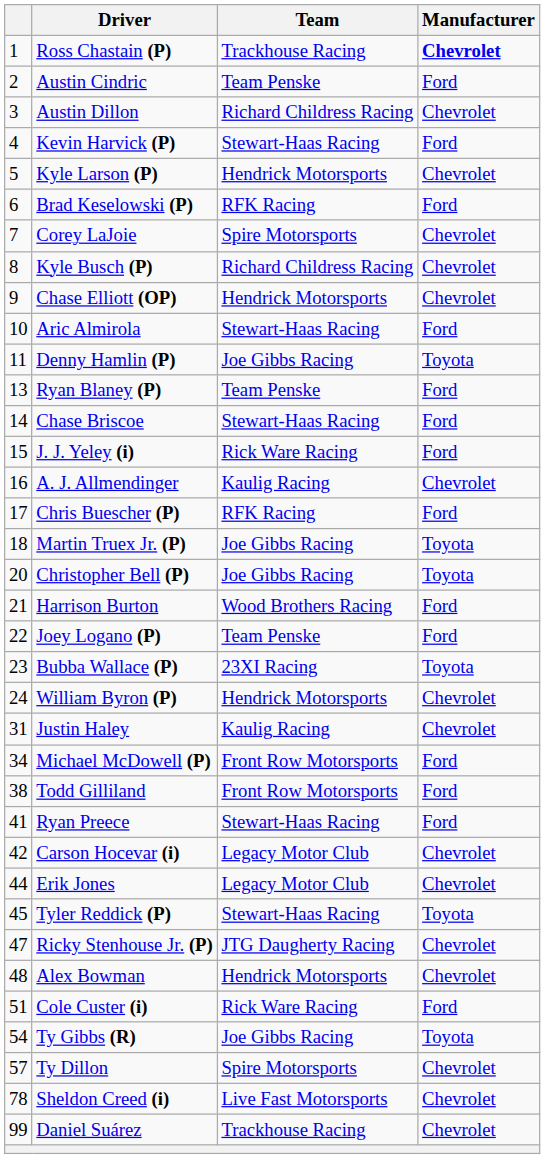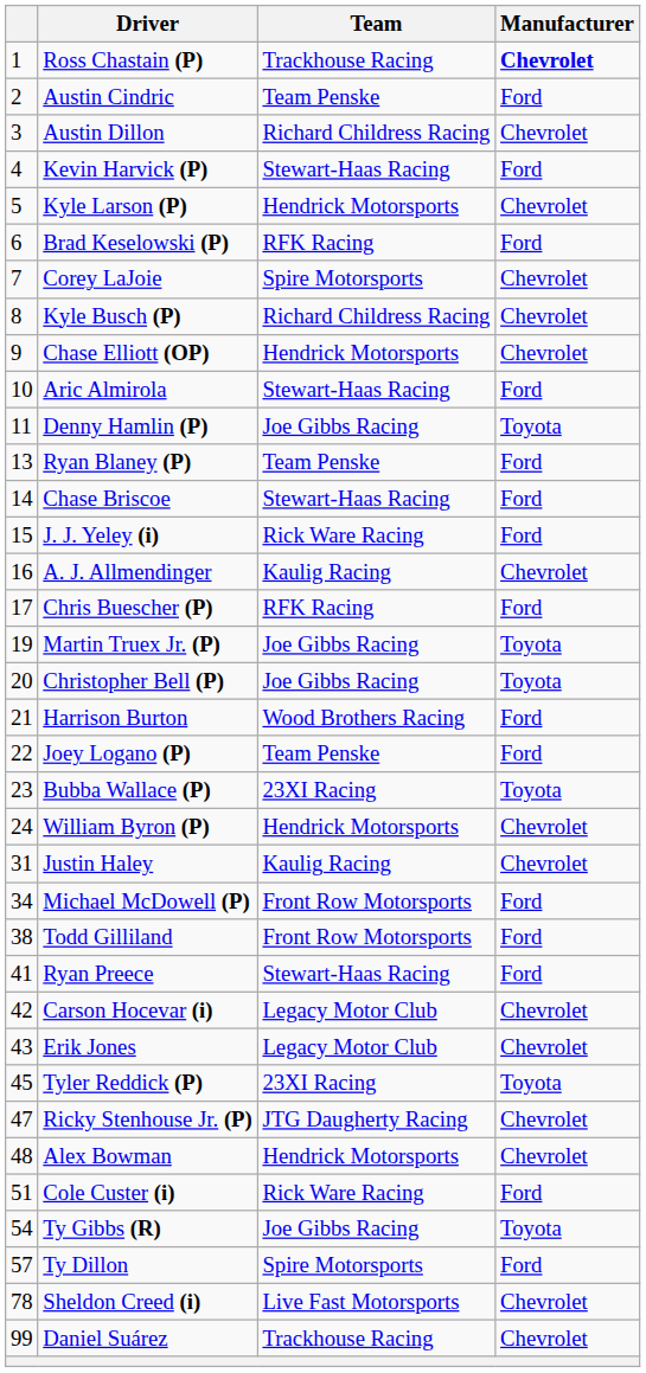Martin Truex Jr. (P) | column 1: 18 -> 19
Erik Jones | column 1: 44 -> 43
Tyler Reddick (P) | Team: Stewart-Haas Racing -> 23XI Racing
Ty Dillon | Manufacturer: Chevrolet -> Ford
